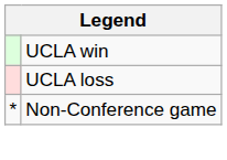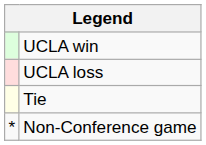+ row: Tie
